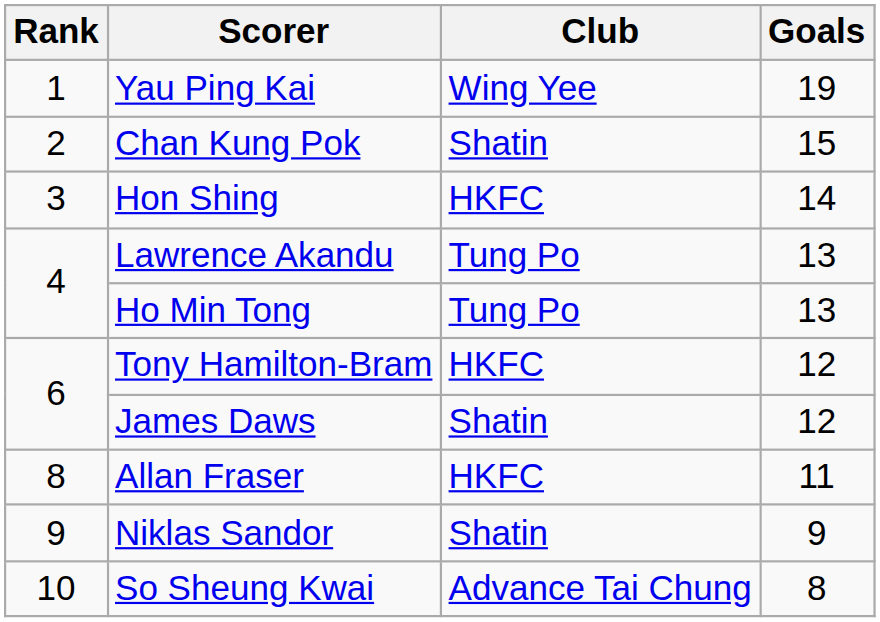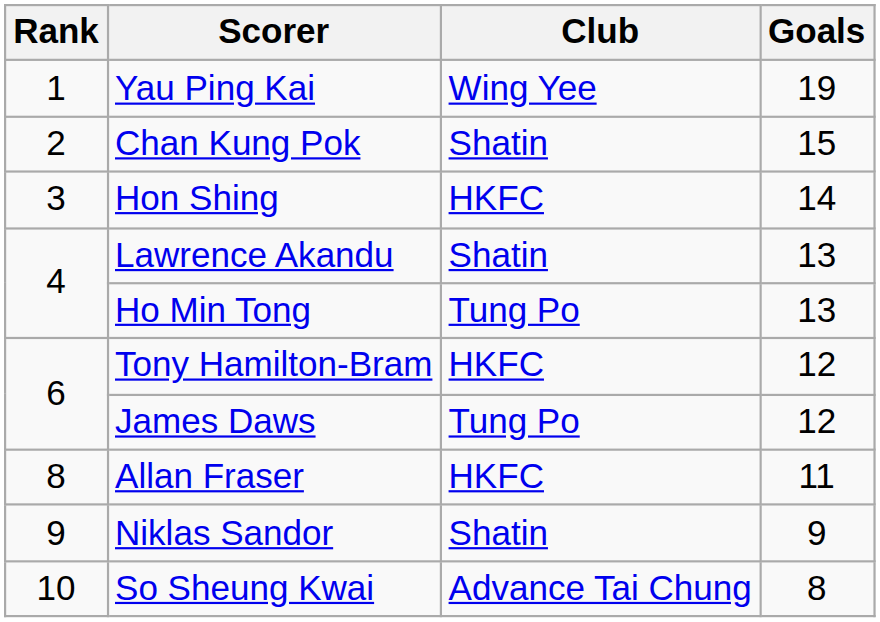Lawrence Akandu | Club: Tung Po -> Shatin
James Daws | Club: Shatin -> Tung Po
